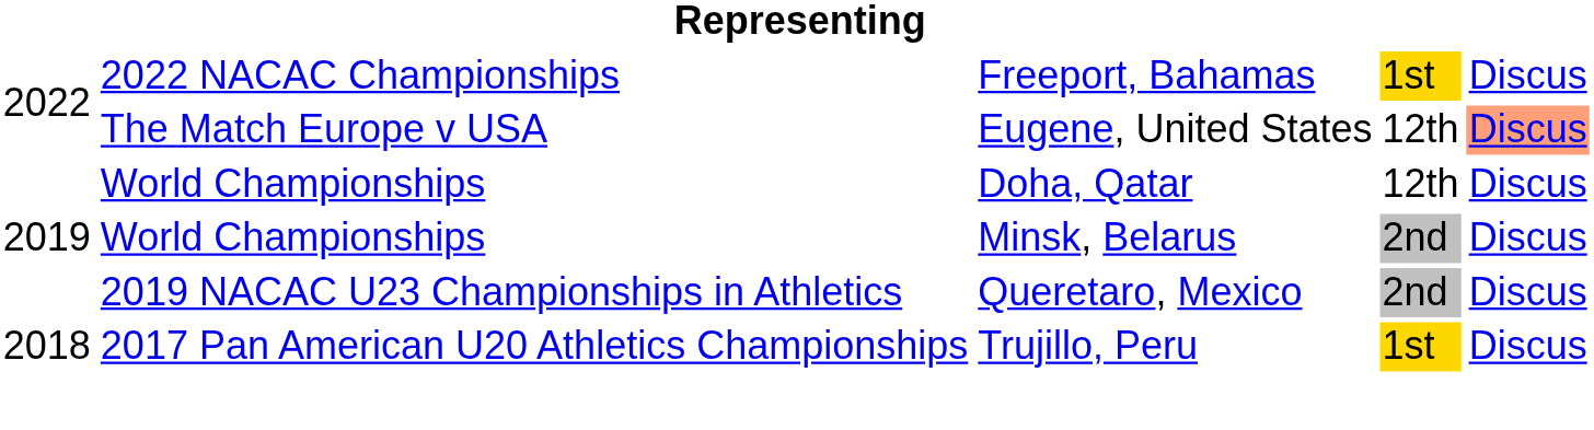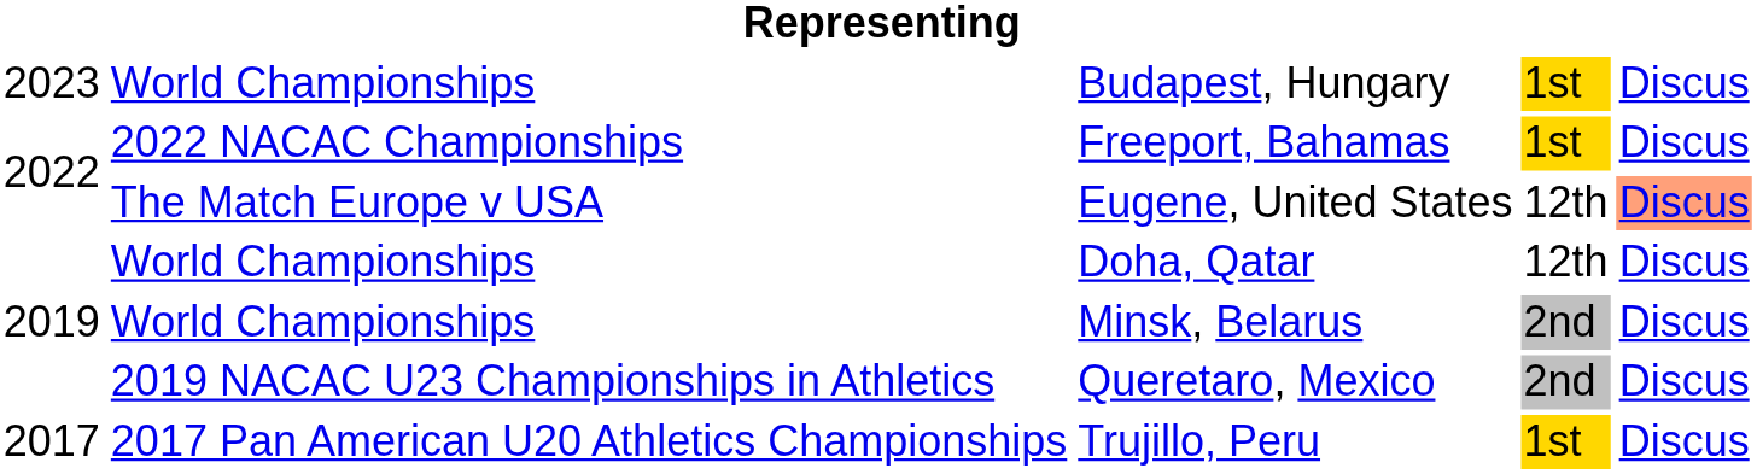+ row: 2023 | World Championships | Budapest, Hungary | 1st | Discus
Trujillo, Peru | column 1: 2018 -> 2017
